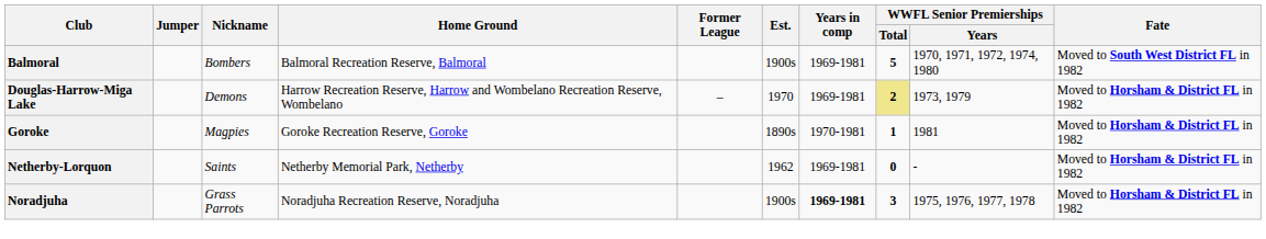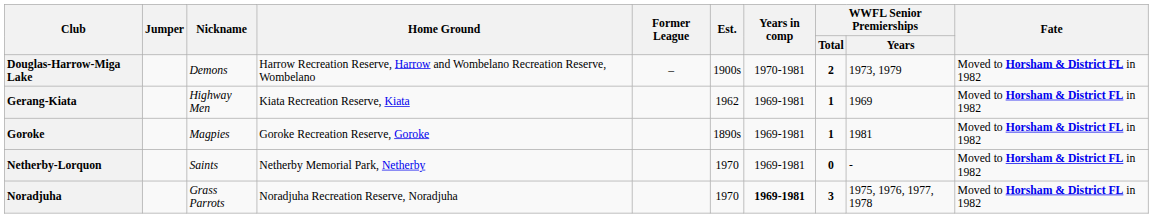- row: Balmoral | Bombers | Balmoral Recreation Reserve, Balmoral | 1900s | 1969-1981 | 5 | 1970, 1971, 1972, 1974, 1980 | Moved to South West District FL in 1982
Douglas-Harrow-Miga Lake | Est.: 1970 -> 1900s
Douglas-Harrow-Miga Lake | Years in comp: 1969-1981 -> 1970-1981
Douglas-Harrow-Miga Lake | WWFL Senior Premierships / Total: khaki background -> no background
+ row: Gerang-Kiata | Highway Men | Kiata Recreation Reserve, Kiata | 1962 | 1969-1981 | 1 | 1969 | Moved to Horsham & District FL in 1982
Goroke | Years in comp: 1970-1981 -> 1969-1981
Netherby-Lorquon | Est.: 1962 -> 1970
Noradjuha | Est.: 1900s -> 1970
